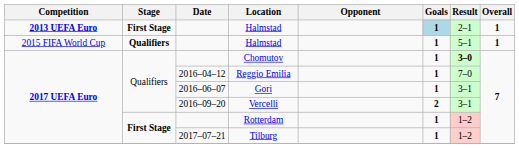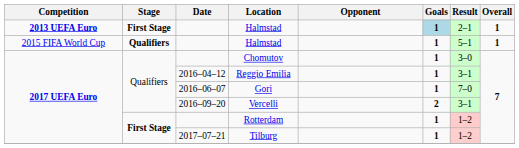Chomutov | Result: bold -> normal
Reggio Emilia | Result: 7–0 -> 3–1
Gori | Result: 3–1 -> 7–0
